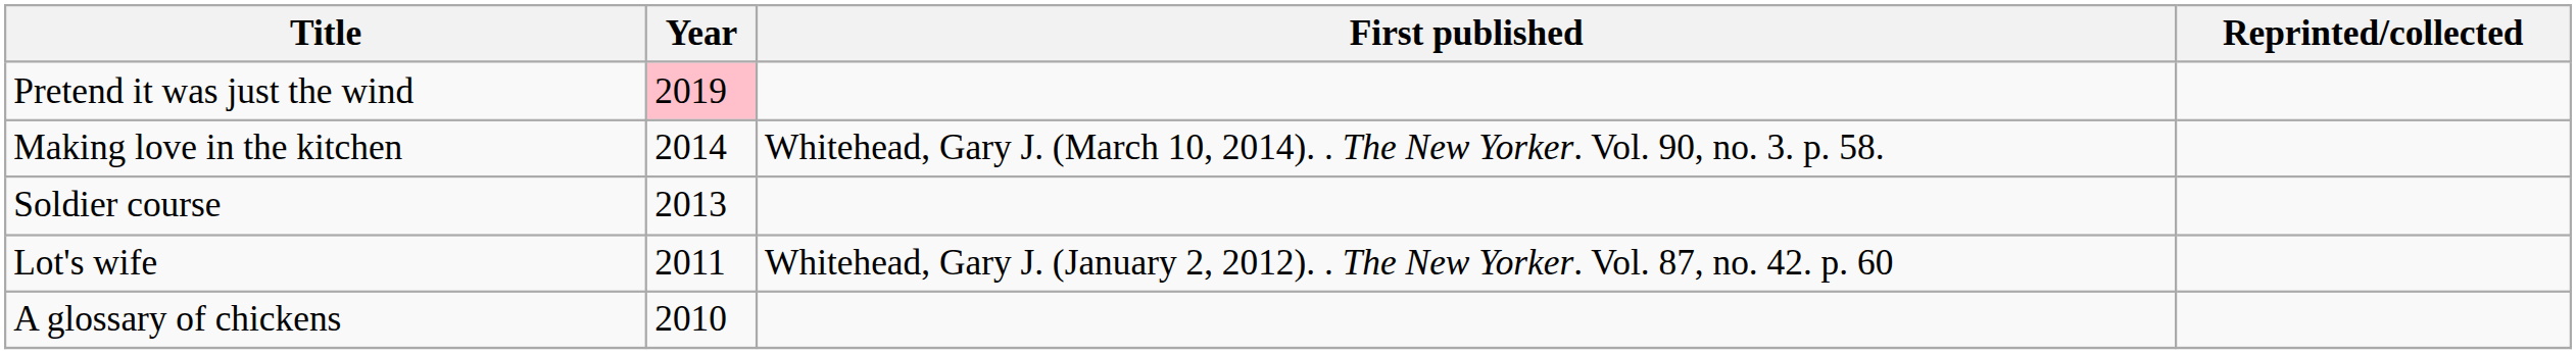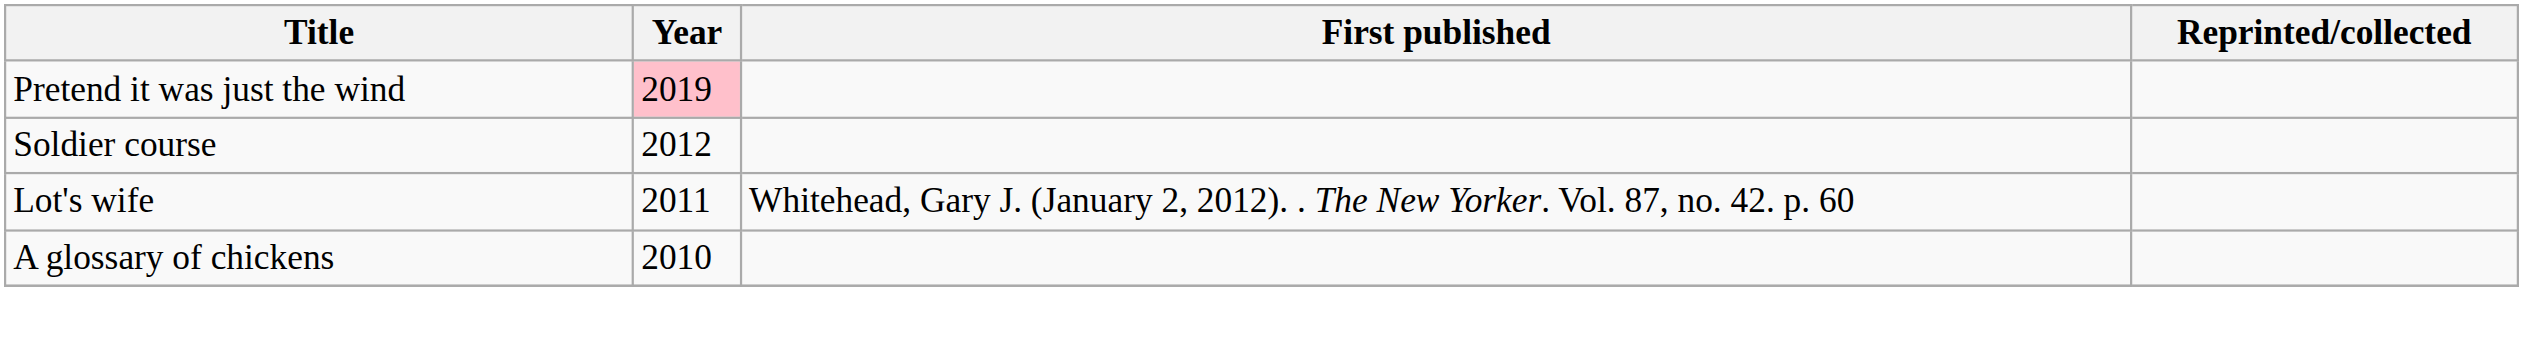- row: Making love in the kitchen | 2014 | Whitehead, Gary J. (March 10, 2014). . The New Yorker. Vol. 90, no. 3. p. 58.
Soldier course | Year: 2013 -> 2012
